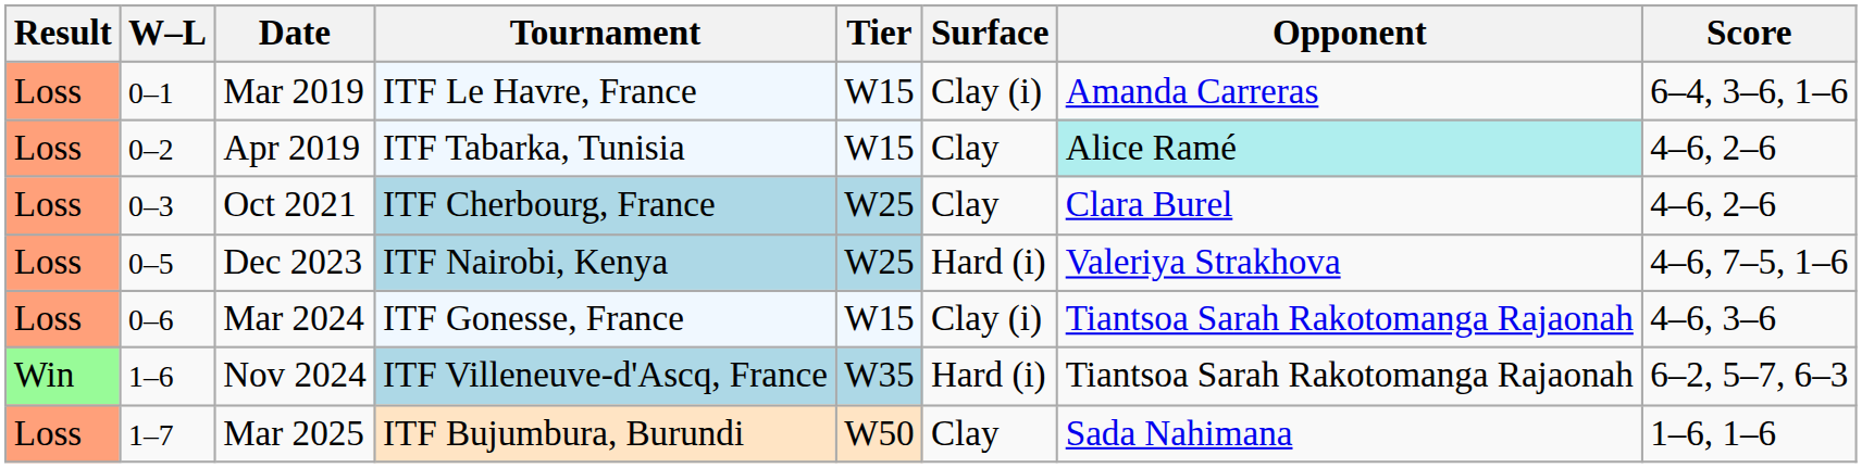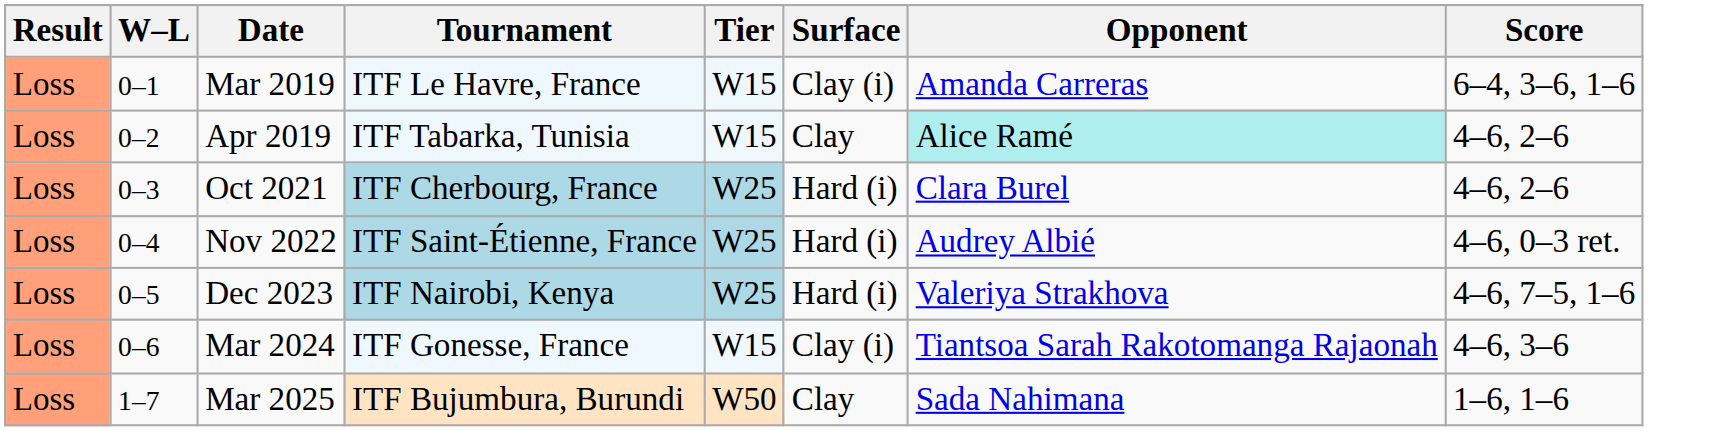Oct 2021 | Surface: Clay -> Hard (i)
+ row: Loss | 0–4 | Nov 2022 | ITF Saint-Étienne, France | W25 | Hard (i) | Audrey Albié | 4–6, 0–3 ret.
- row: Win | 1–6 | Nov 2024 | ITF Villeneuve-d'Ascq, France | W35 | Hard (i) | Tiantsoa Sarah Rakotomanga Rajaonah | 6–2, 5–7, 6–3
